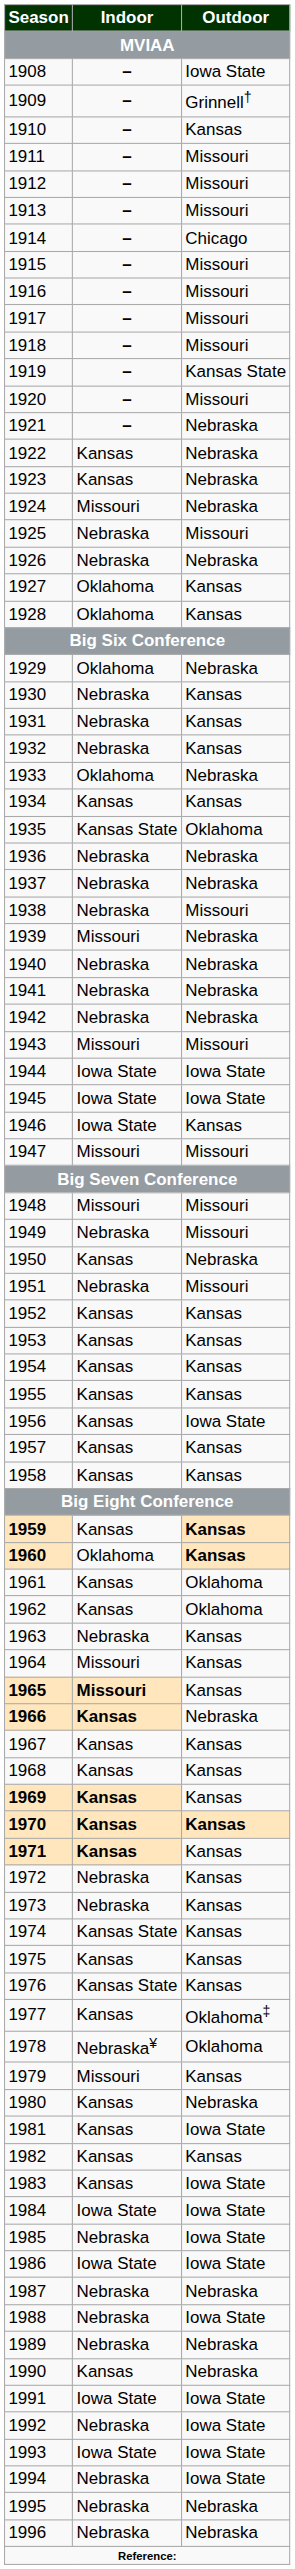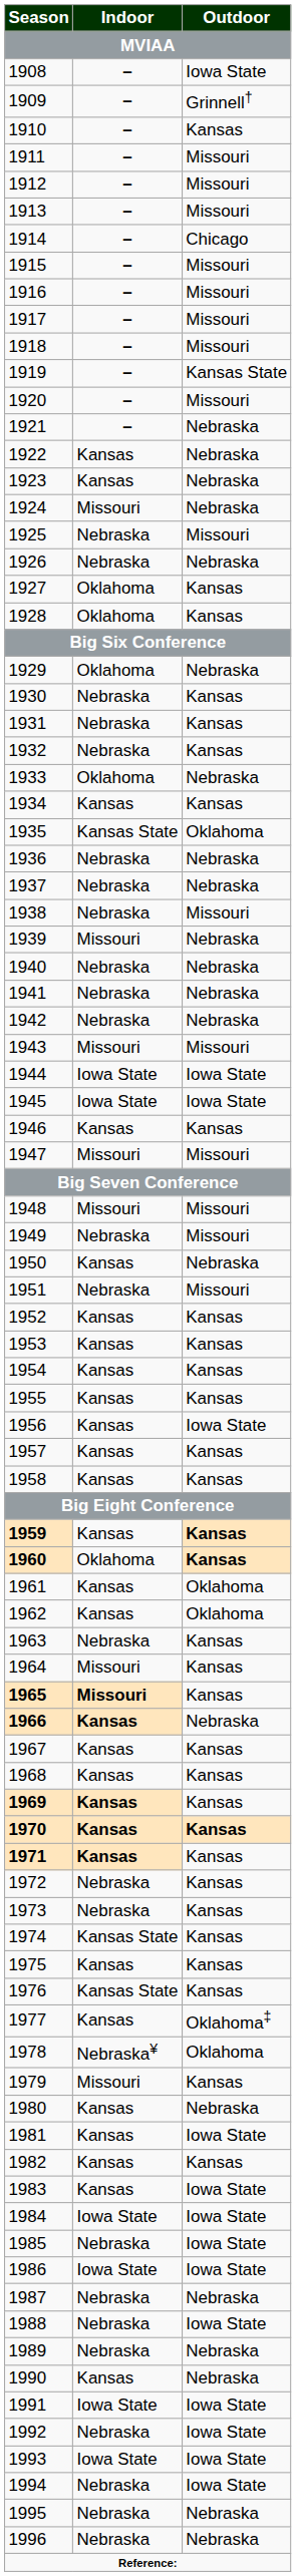1946 | Indoor: Iowa State -> Kansas
